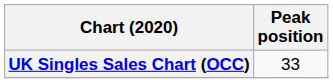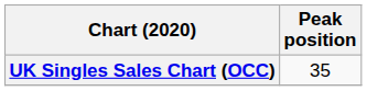UK Singles Sales Chart (OCC) | Peak position: 33 -> 35
